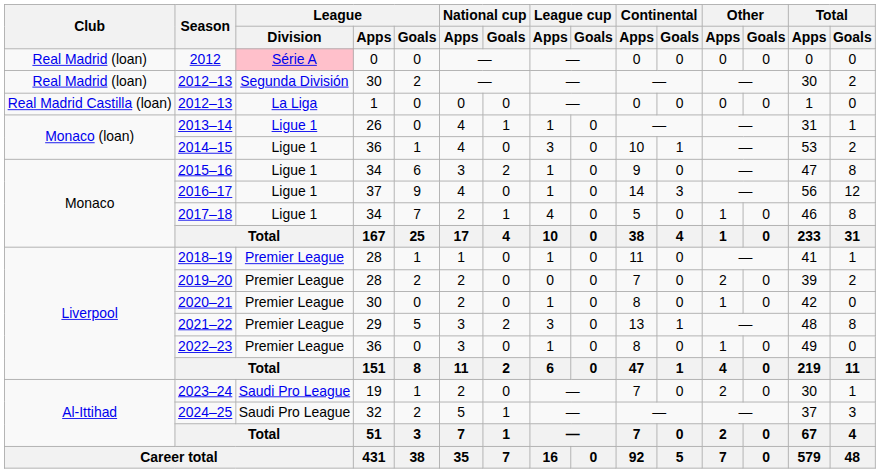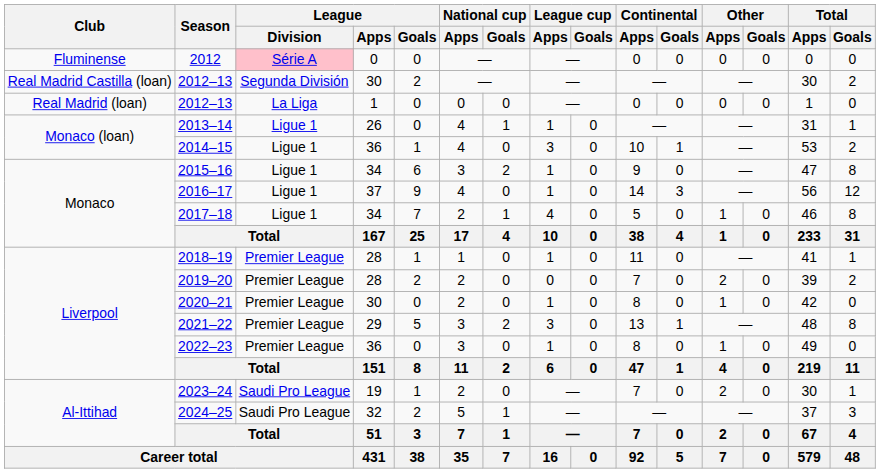2012 | Club: Real Madrid (loan) -> Fluminense
2012–13 / 30 | Club: Real Madrid (loan) -> Real Madrid Castilla (loan)
2012–13 / 1 | Club: Real Madrid Castilla (loan) -> Real Madrid (loan)
